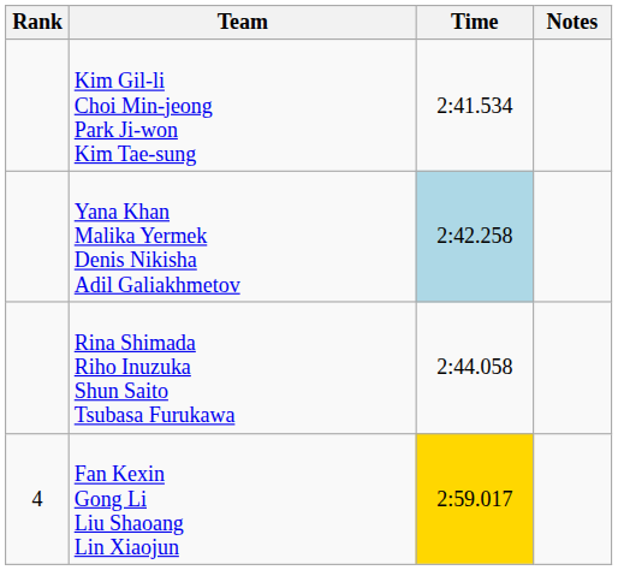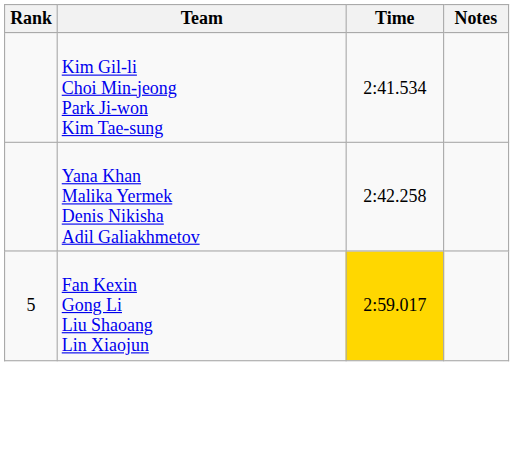Yana Khan Malika Yermek Denis Nikisha Adil Galiakhmetov | Time: lightblue background -> no background
- row: Rina Shimada Riho Inuzuka Shun Saito Tsubasa Furukawa | 2:44.058
Fan Kexin Gong Li Liu Shaoang Lin Xiaojun | Rank: 4 -> 5
